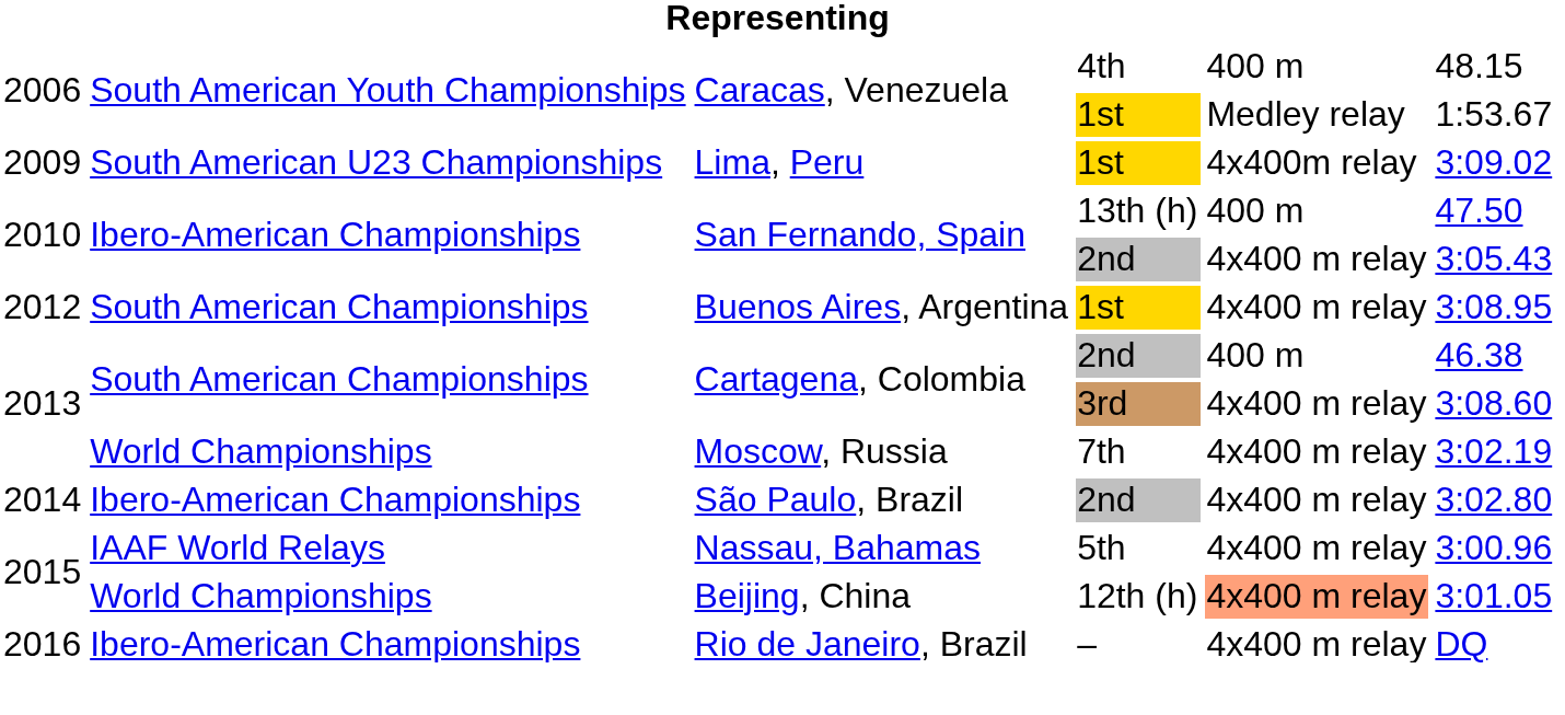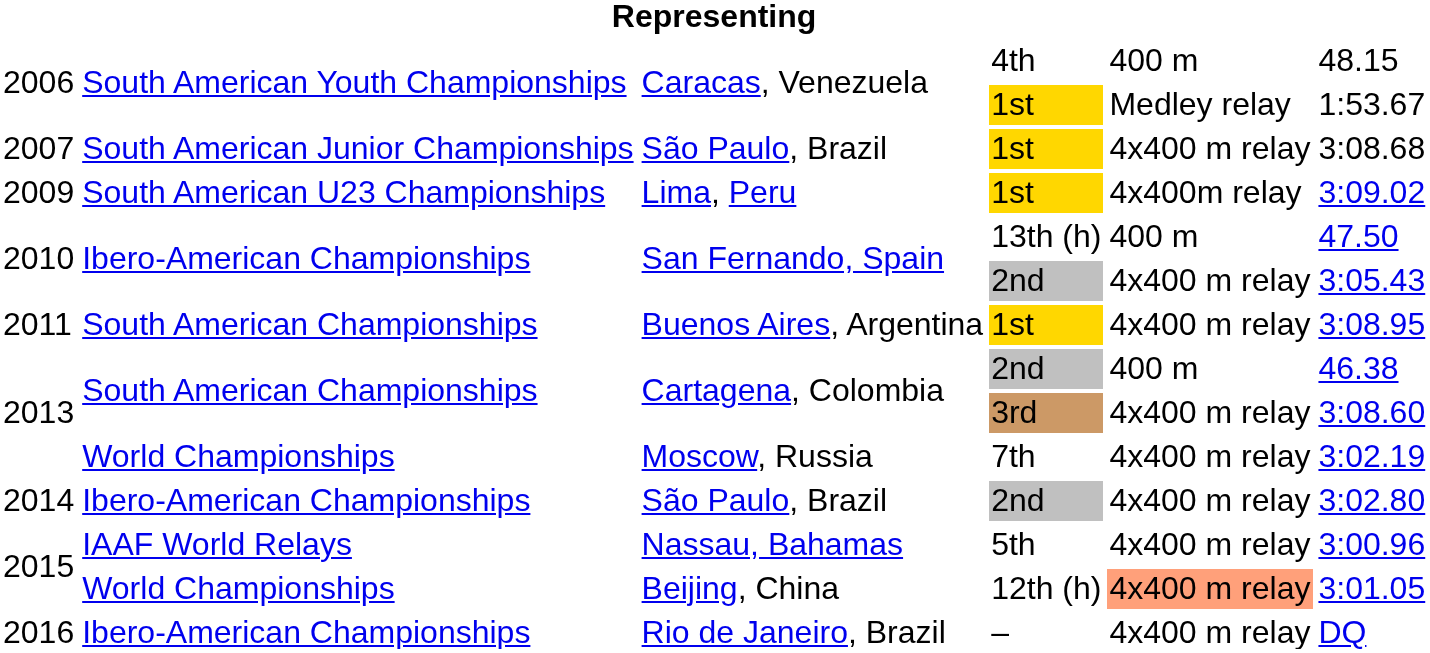+ row: 2007 | South American Junior Championships | São Paulo, Brazil | 1st | 4x400 m relay | 3:08.68
Buenos Aires, Argentina | column 1: 2012 -> 2011
